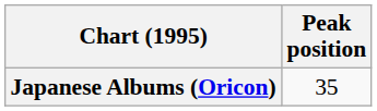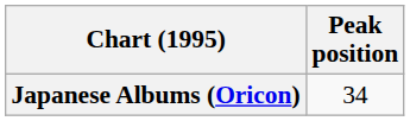Japanese Albums (Oricon) | Peak position: 35 -> 34
